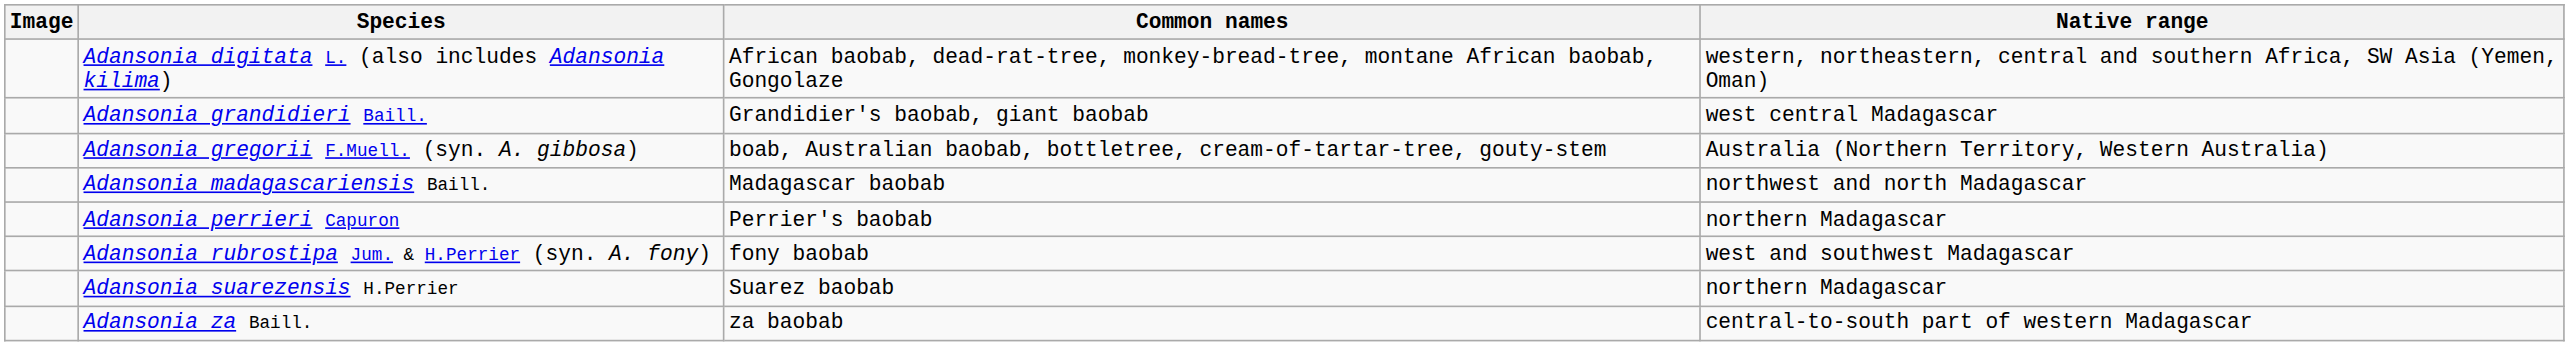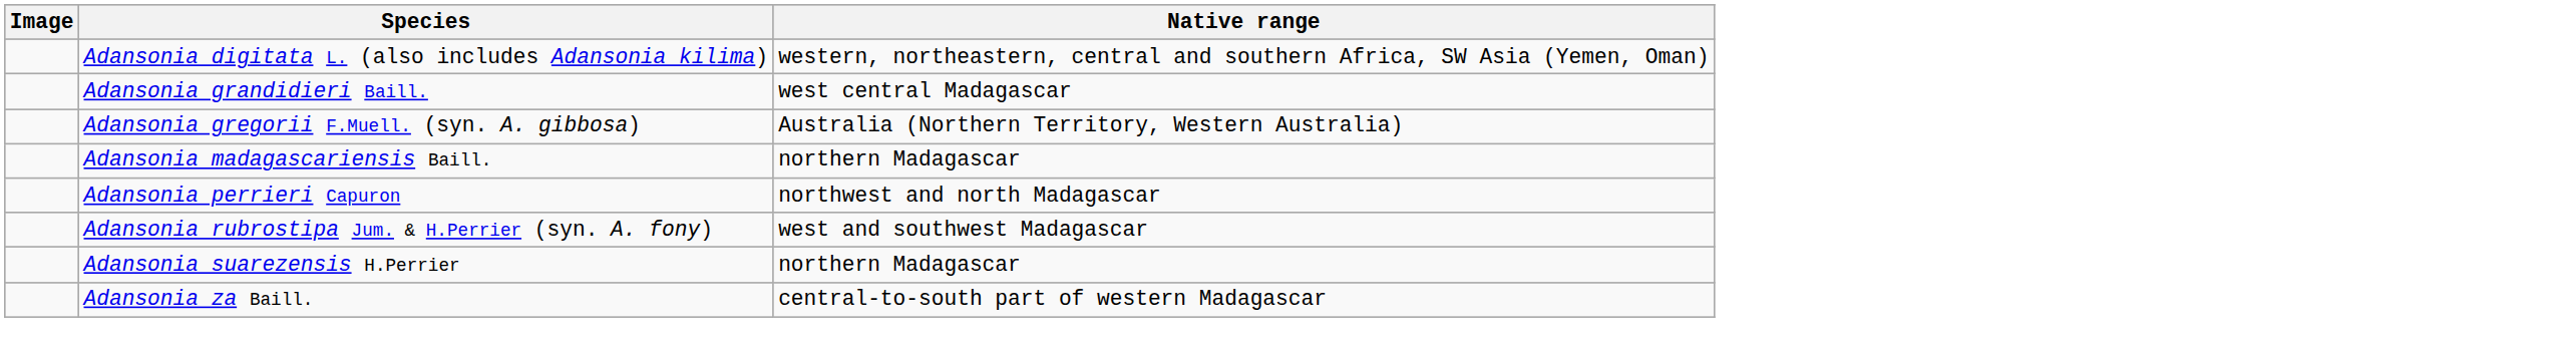- column: Common names | African baobab, dead-rat-tree, monkey-bread-tree, montane African baobab, Gongolaze | Grandidier's baobab, giant baobab | boab, Australian baobab, bottletree, cream-of-tartar-tree, gouty-stem | Madagascar baobab | Perrier's baobab | fony baobab | Suarez baobab | za baobab
Adansonia madagascariensis Baill. | Native range: northwest and north Madagascar -> northern Madagascar
Adansonia perrieri Capuron | Native range: northern Madagascar -> northwest and north Madagascar
